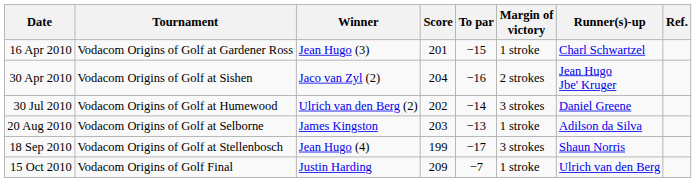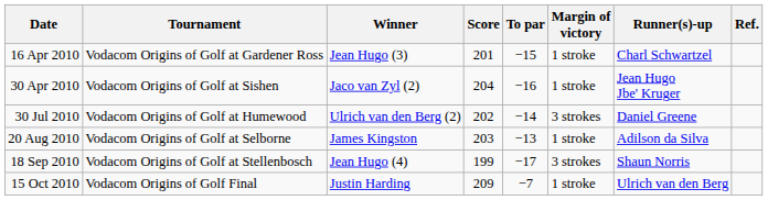30 Apr 2010 | Margin of victory: 2 strokes -> 1 stroke
